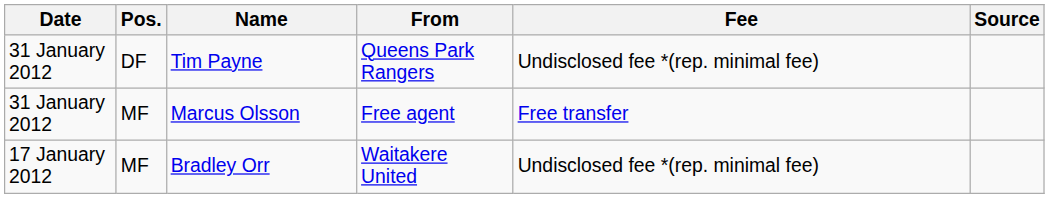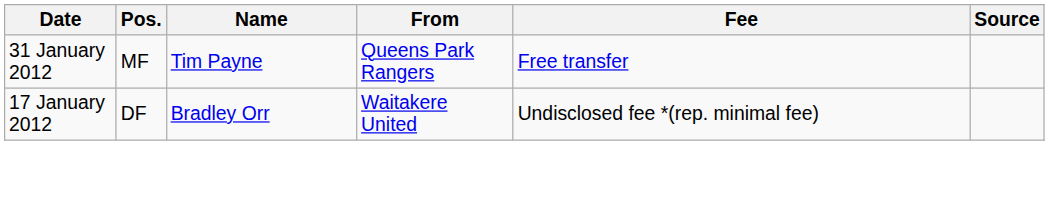Tim Payne | Pos.: DF -> MF
Tim Payne | Fee: Undisclosed fee *(rep. minimal fee) -> Free transfer
- row: 31 January 2012 | MF | Marcus Olsson | Free agent | Free transfer
Bradley Orr | Pos.: MF -> DF
